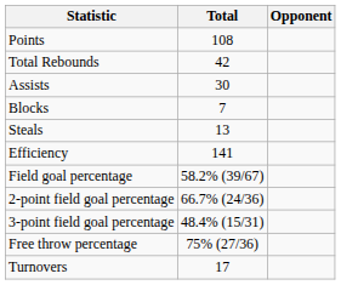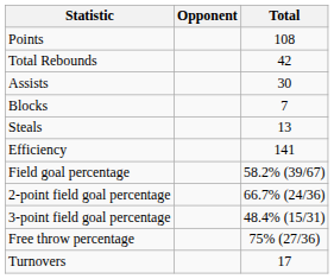columns swapped: Total <-> Opponent
